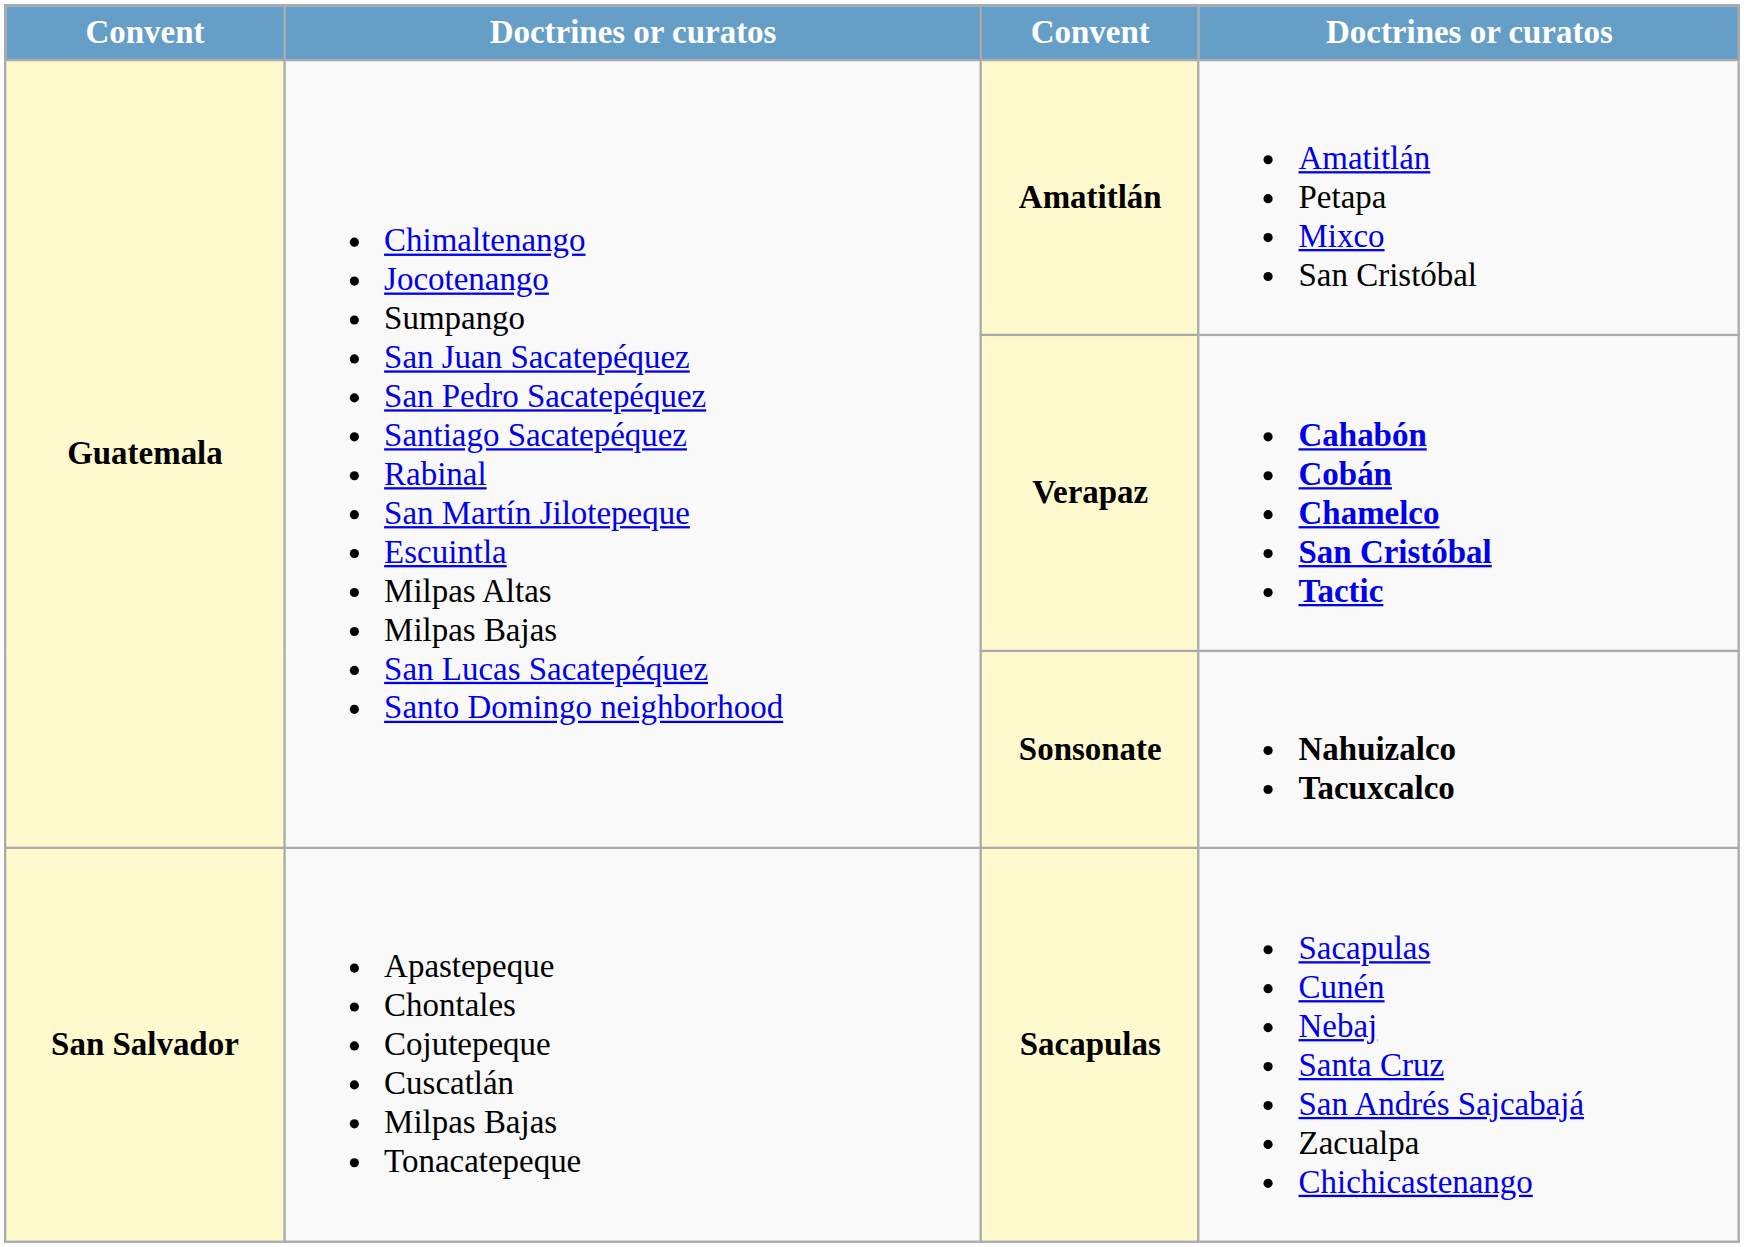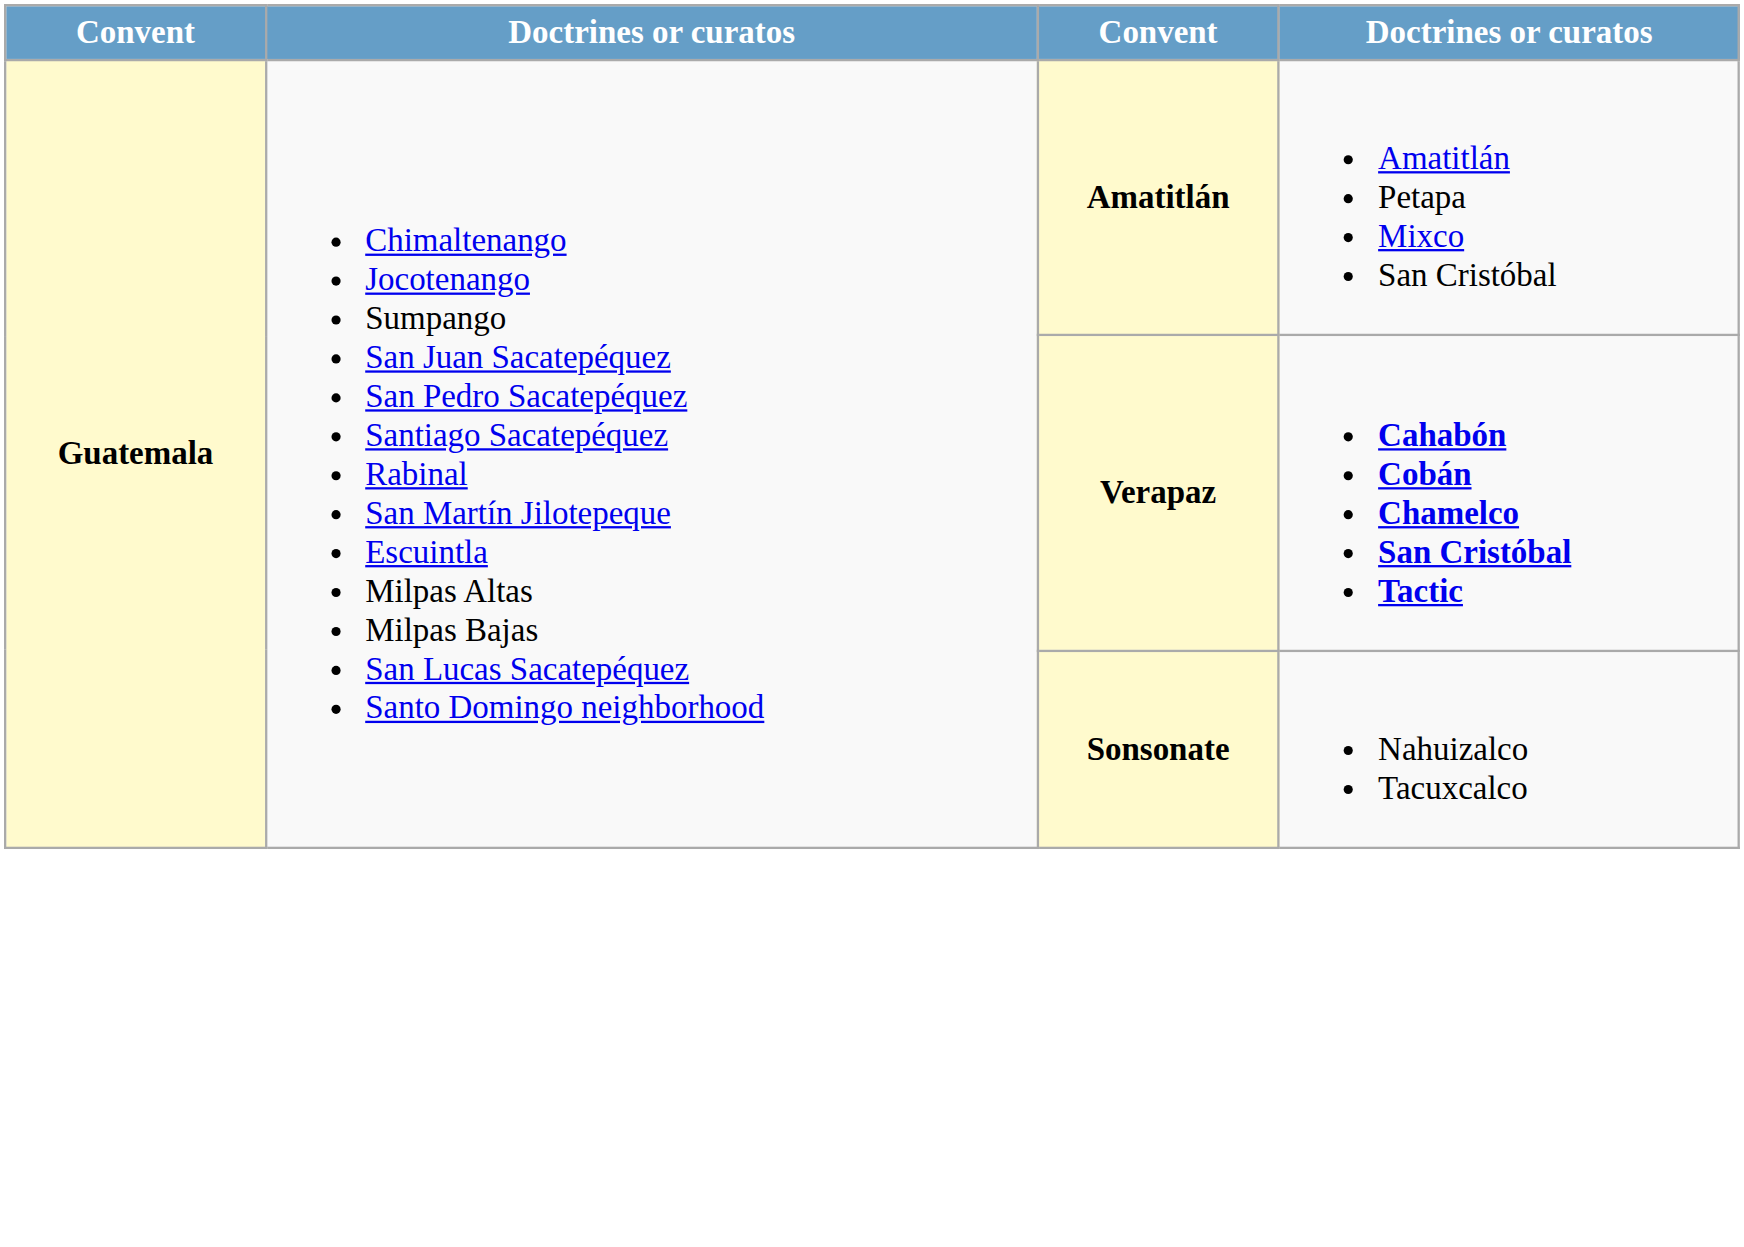Sonsonate | column 4: bold -> normal
- row: San Salvador | Apastepeque Chontales Cojutepeque Cuscatlán Milpas Bajas Tonacatepeque | Sacapulas | Sacapulas Cunén Nebaj Santa Cruz San Andrés Sajcabajá Zacualpa Chichicastenango
